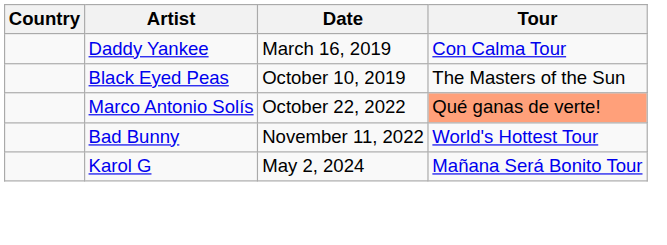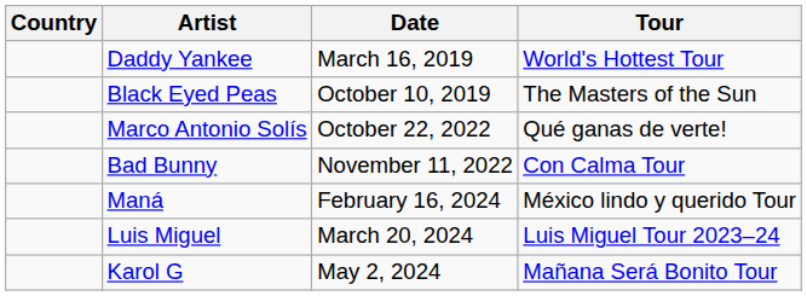Daddy Yankee | Tour: Con Calma Tour -> World's Hottest Tour
Marco Antonio Solís | Tour: lightsalmon background -> no background
Bad Bunny | Tour: World's Hottest Tour -> Con Calma Tour
+ row: Maná | February 16, 2024 | México lindo y querido Tour
+ row: Luis Miguel | March 20, 2024 | Luis Miguel Tour 2023–24
